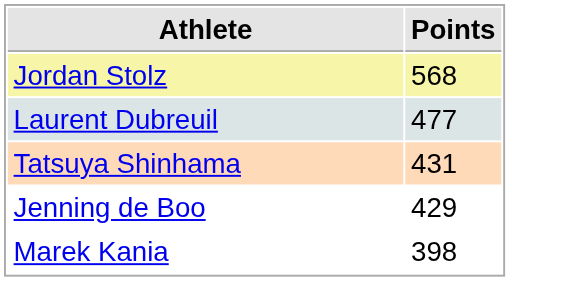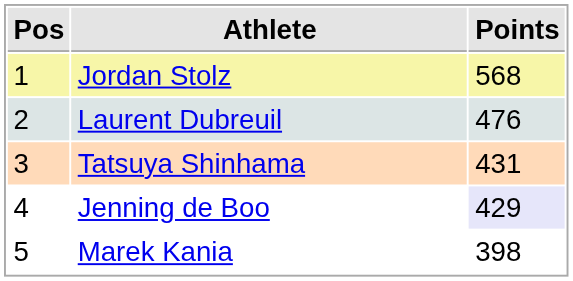+ column: Pos | 1 | 2 | 3 | 4 | 5
Laurent Dubreuil | Points: 477 -> 476
Jenning de Boo | Points: no background -> lavender background
